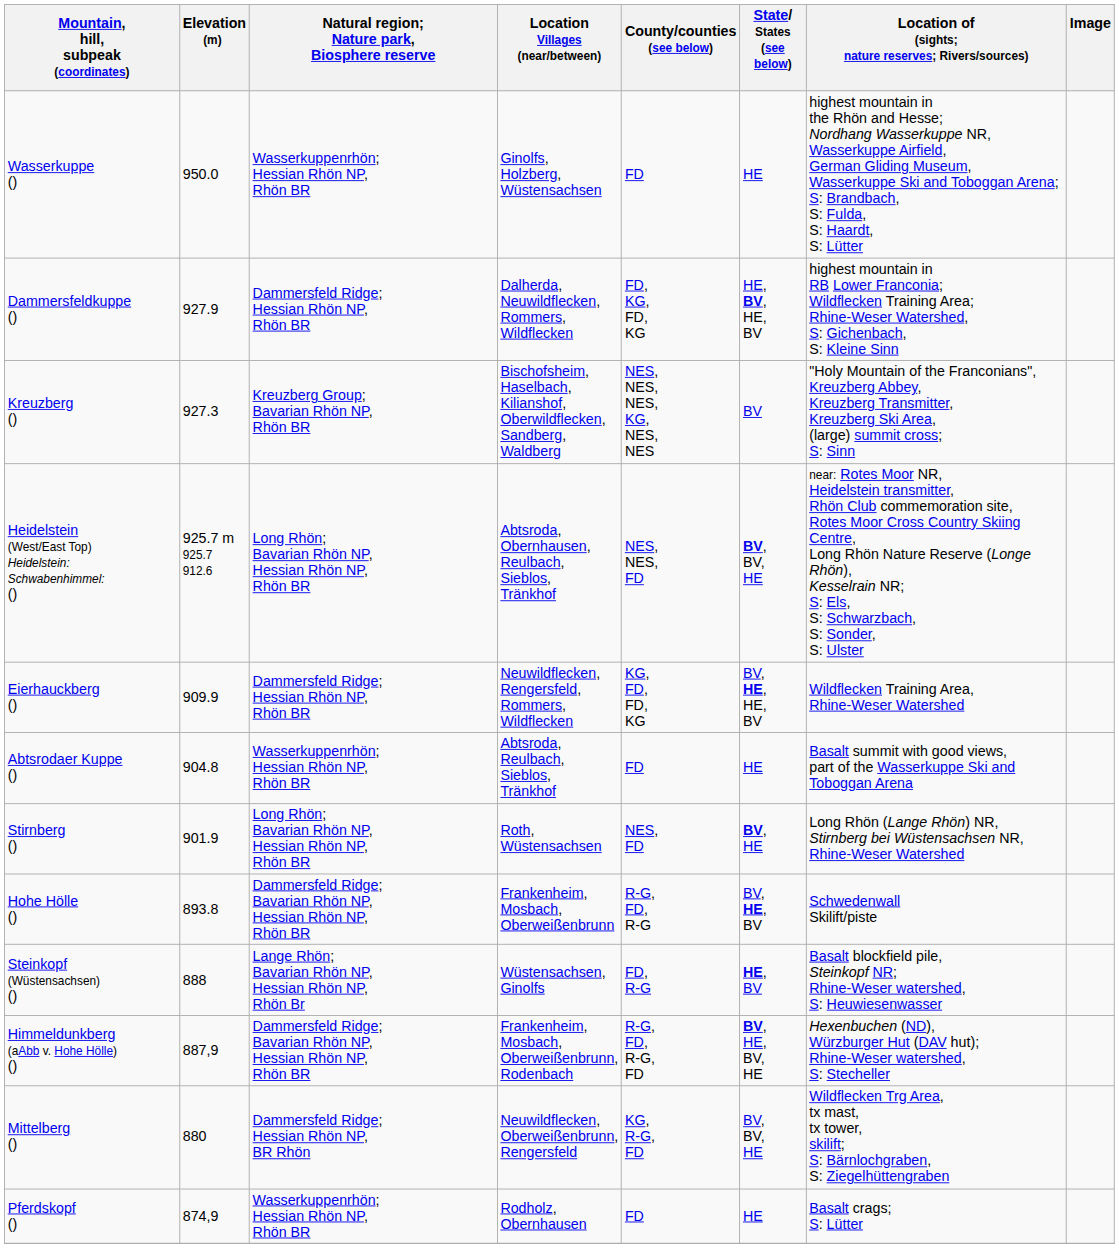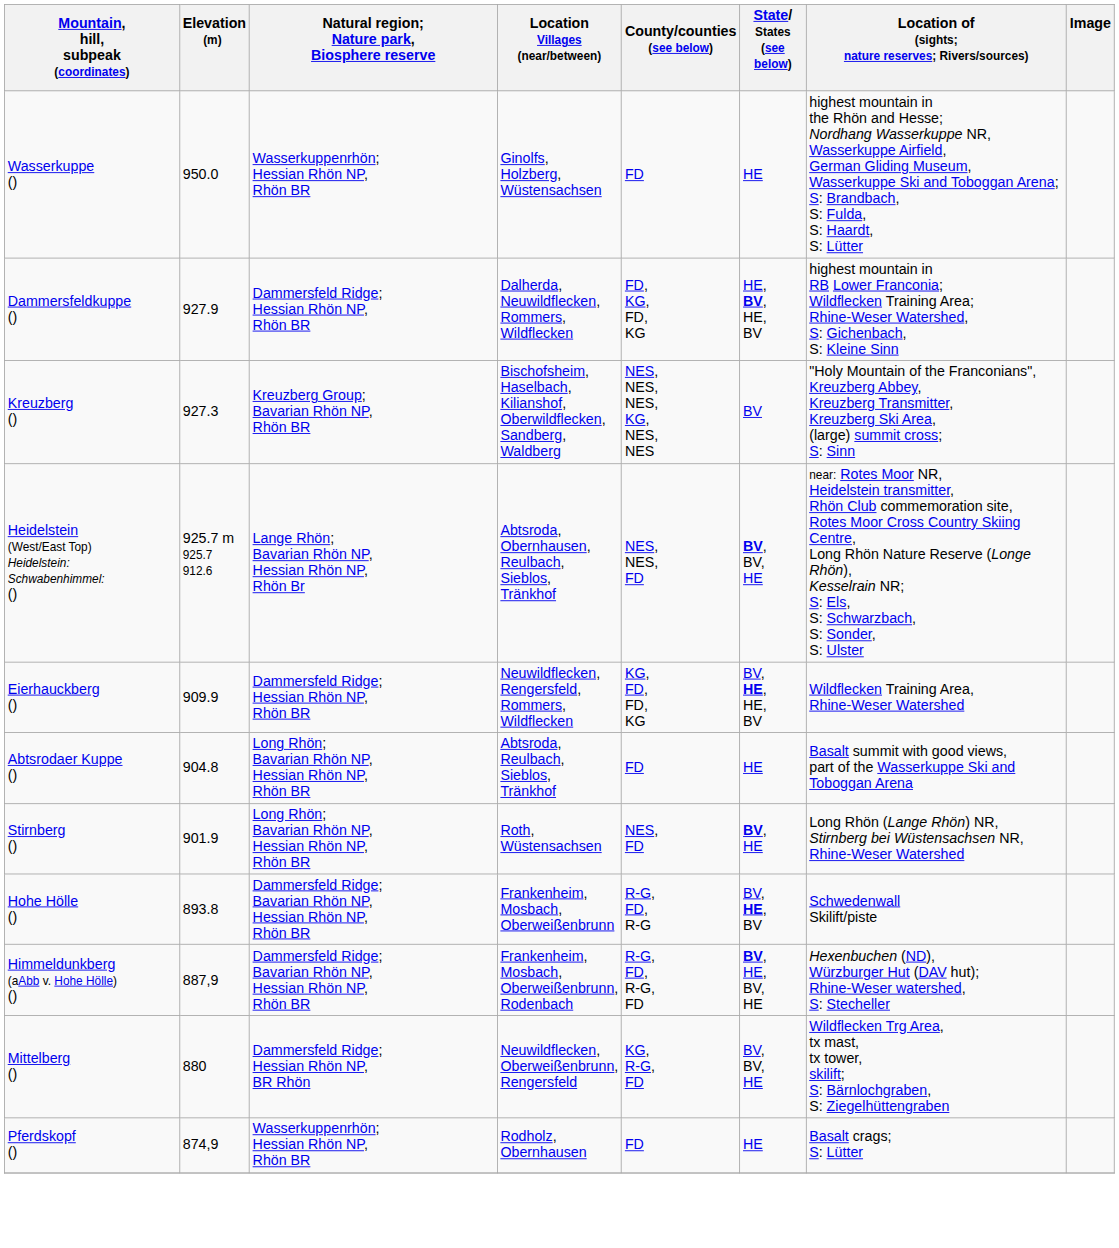Heidelstein (West/East Top) Heidelstein: Schwabenhimmel: () | Natural region; Nature park, Biosphere reserve: Long Rhön; Bavarian Rhön NP, Hessian Rhön NP, Rhön BR -> Lange Rhön; Bavarian Rhön NP, Hessian Rhön NP, Rhön Br
Abtsrodaer Kuppe () | Natural region; Nature park, Biosphere reserve: Wasserkuppenrhön; Hessian Rhön NP, Rhön BR -> Long Rhön; Bavarian Rhön NP, Hessian Rhön NP, Rhön BR
- row: Steinkopf (Wüstensachsen) () | 888 | Lange Rhön; Bavarian Rhön NP, Hessian Rhön NP, Rhön Br | Wüstensachsen, Ginolfs | FD, R-G | HE, BV | Basalt blockfield pile, Steinkopf NR; Rhine-Weser watershed, S: Heuwiesenwasser
